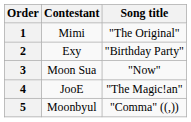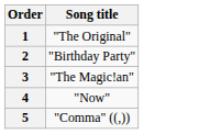- column: Contestant | Mimi | Exy | Moon Sua | JooE | Moonbyul
3 | Song title: "Now" -> "The Magic!an"
4 | Song title: "The Magic!an" -> "Now"
